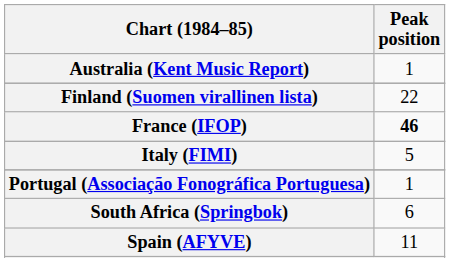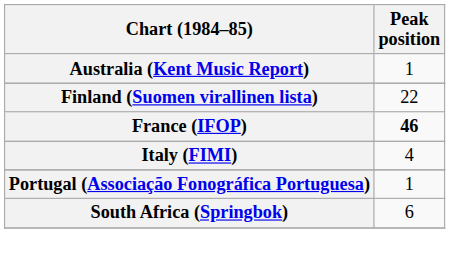Italy (FIMI) | Peak position: 5 -> 4
- row: Spain (AFYVE) | 11
